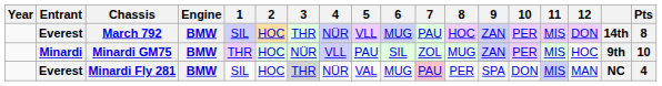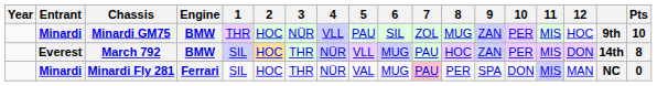rows swapped: March 792 <-> Minardi GM75
Minardi Fly 281 | Entrant: Everest -> Minardi
Minardi Fly 281 | Engine: BMW -> Ferrari
Minardi Fly 281 | 3: lightgrey background -> no background
Minardi Fly 281 | Pts: 4 -> 0
